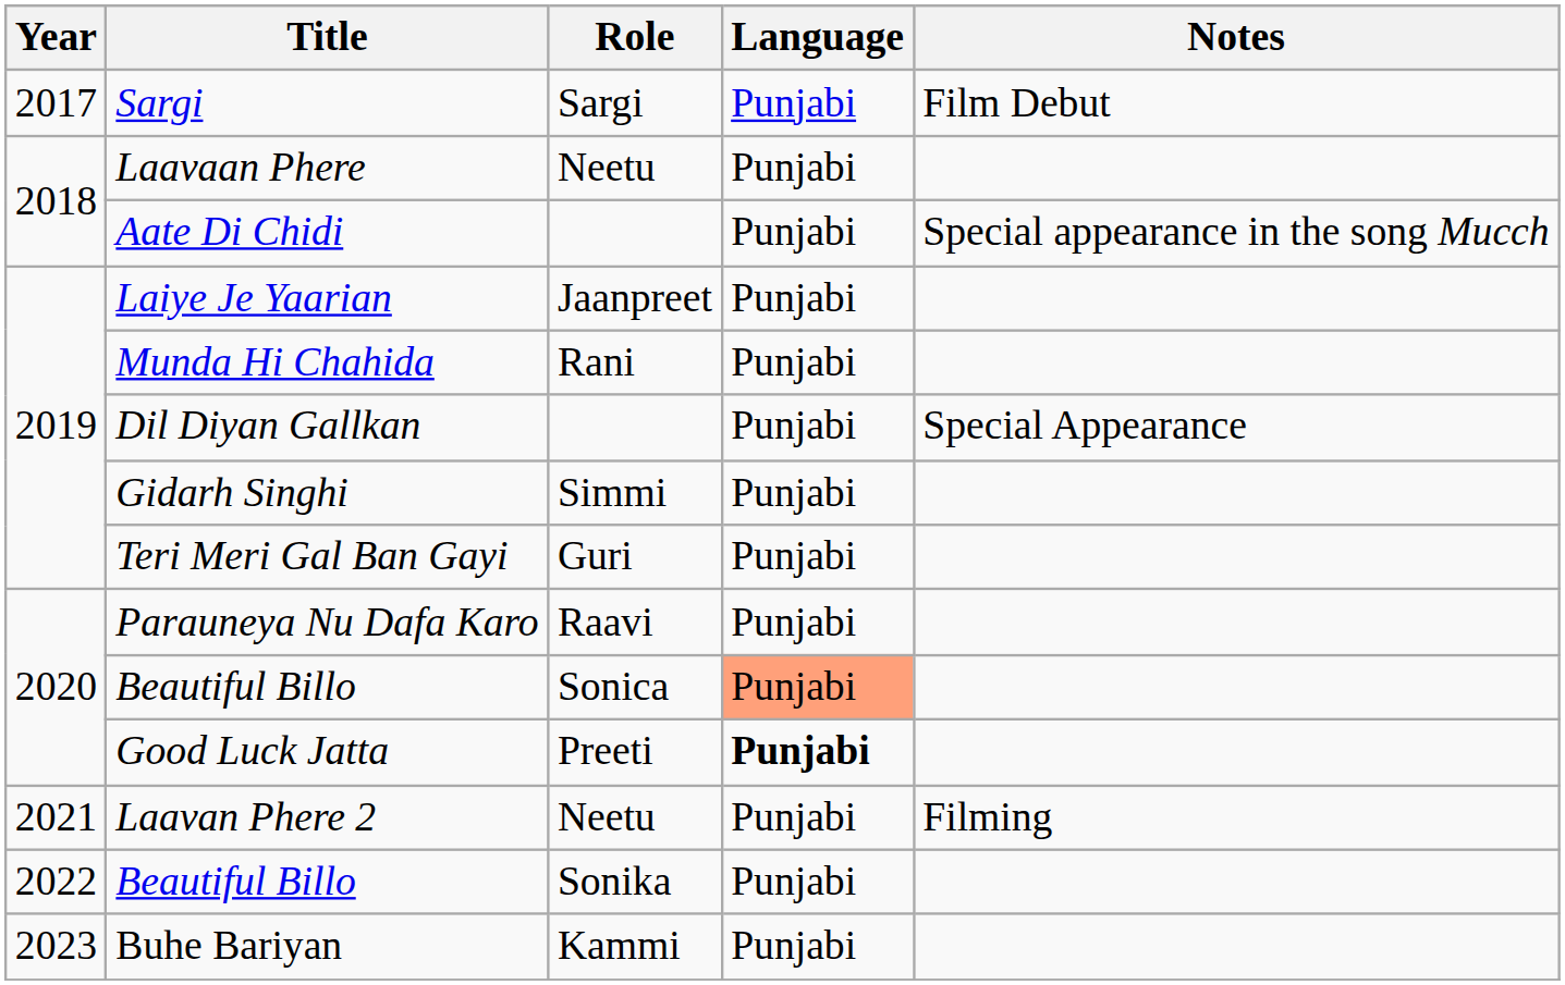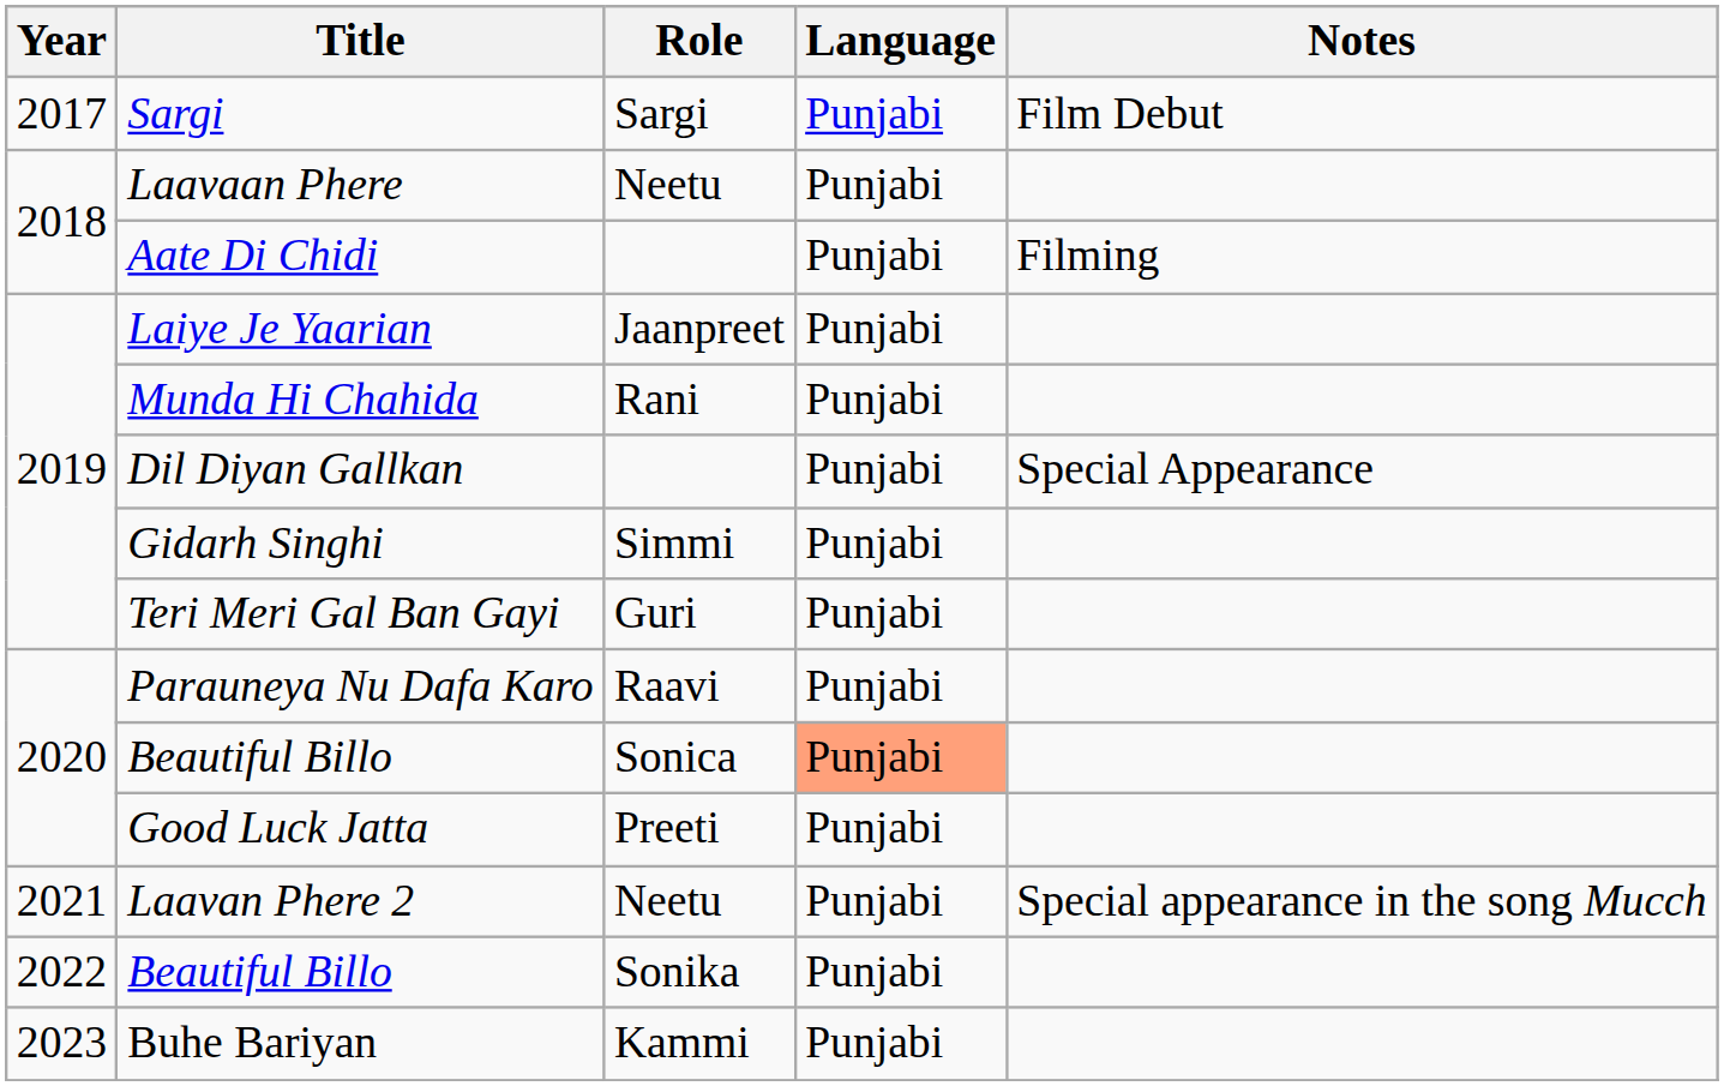Aate Di Chidi | Notes: Special appearance in the song Mucch -> Filming
Good Luck Jatta | Language: bold -> normal
Laavan Phere 2 | Notes: Filming -> Special appearance in the song Mucch
